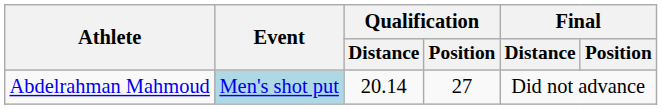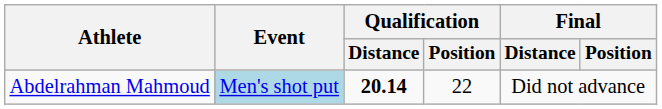Abdelrahman Mahmoud | Qualification / Distance: normal -> bold
Abdelrahman Mahmoud | Qualification / Position: 27 -> 22
